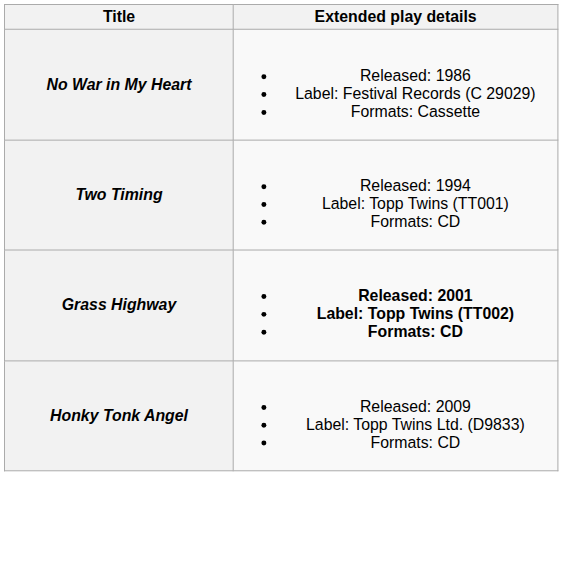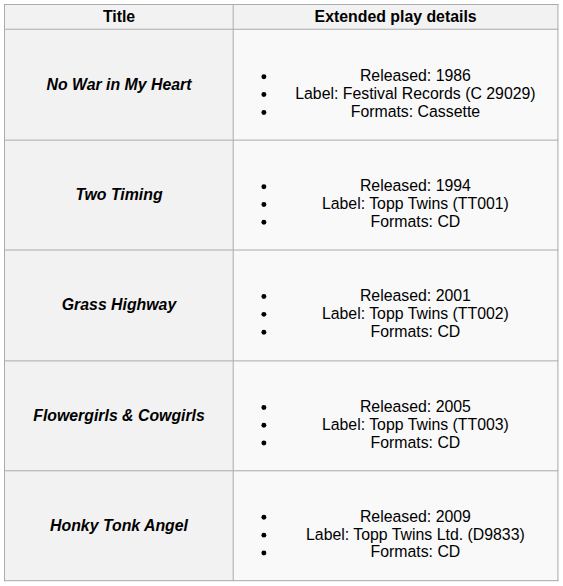Grass Highway | Extended play details: bold -> normal
+ row: Flowergirls & Cowgirls | Released: 2005 Label: Topp Twins (TT003) Formats: CD
